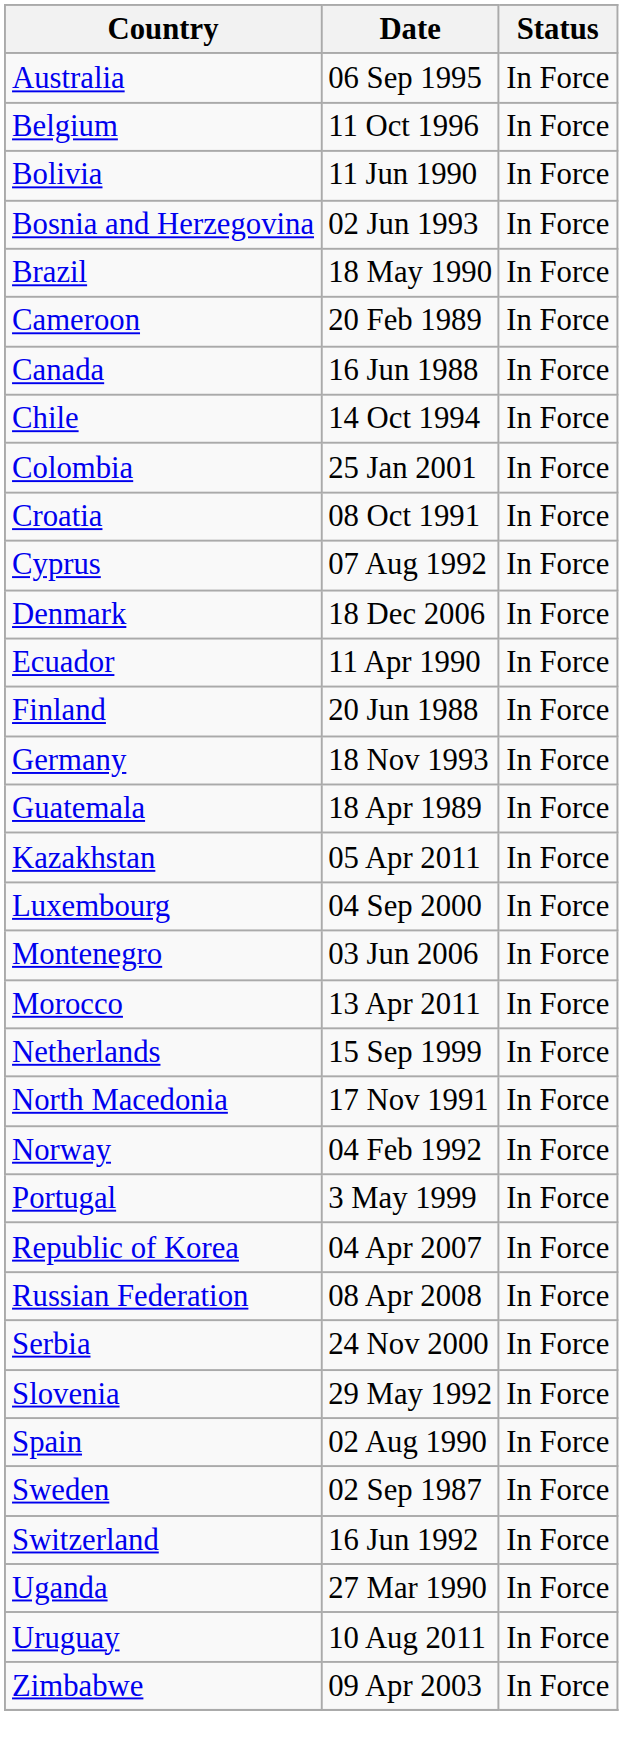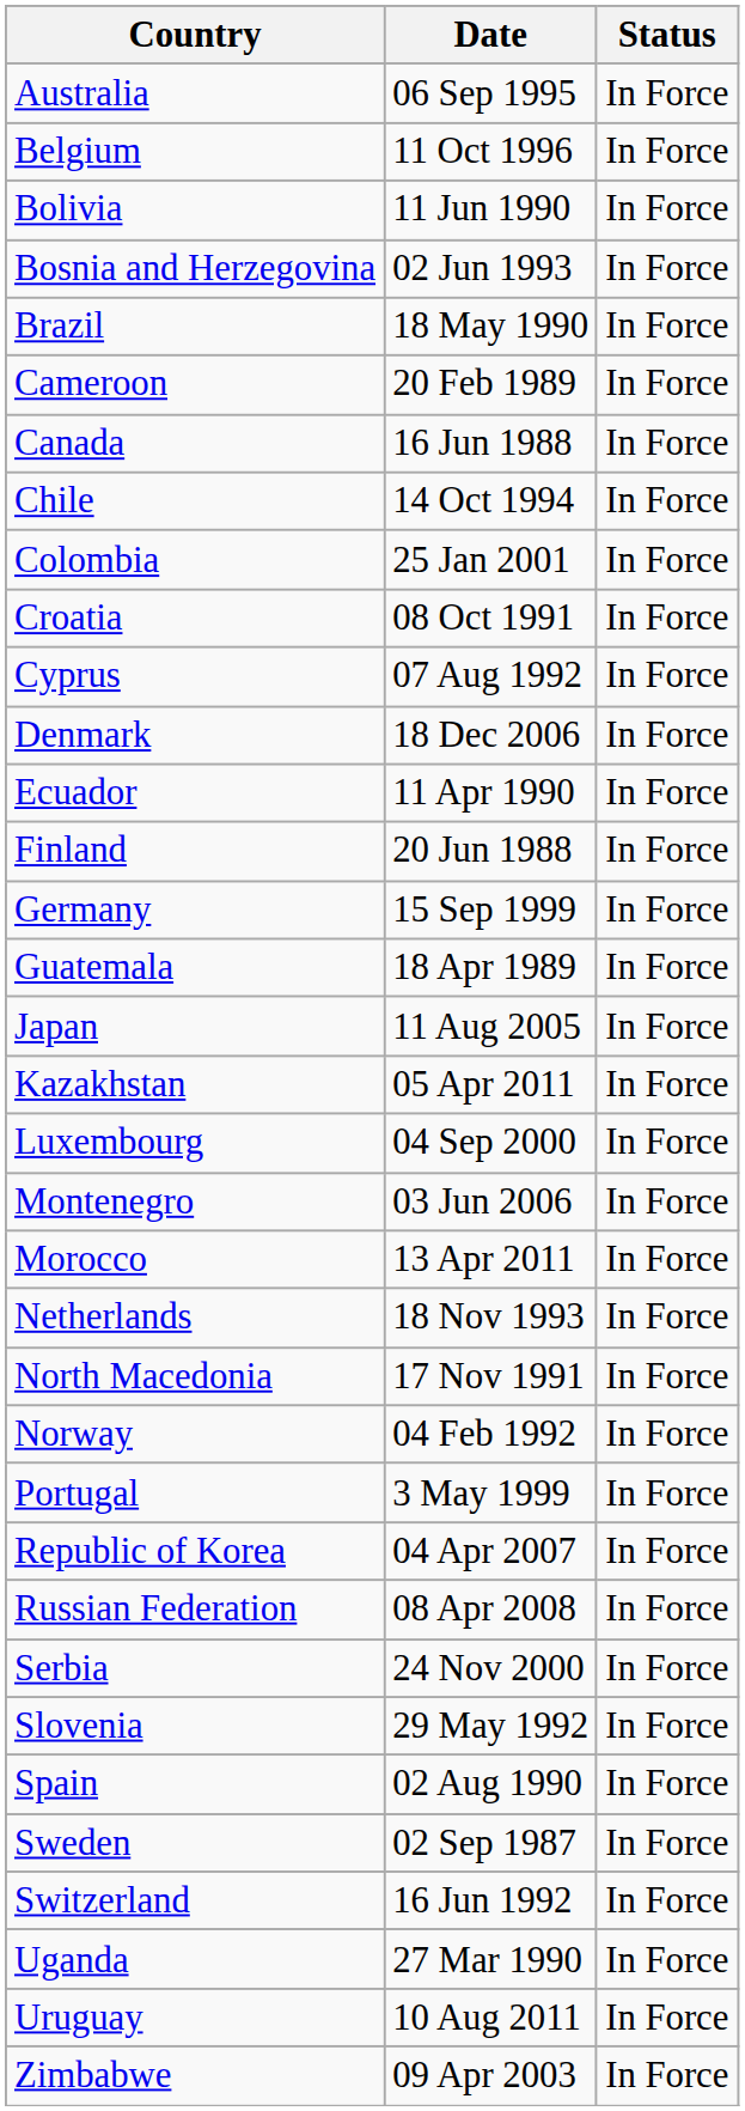Germany | Date: 18 Nov 1993 -> 15 Sep 1999
+ row: Japan | 11 Aug 2005 | In Force
Netherlands | Date: 15 Sep 1999 -> 18 Nov 1993
